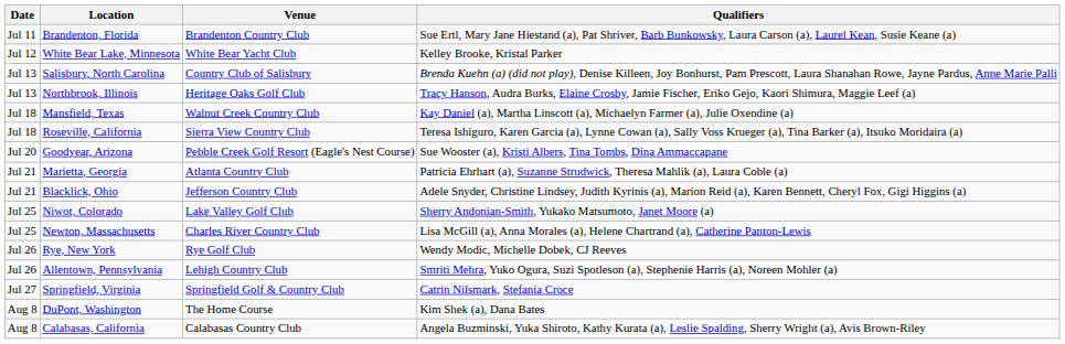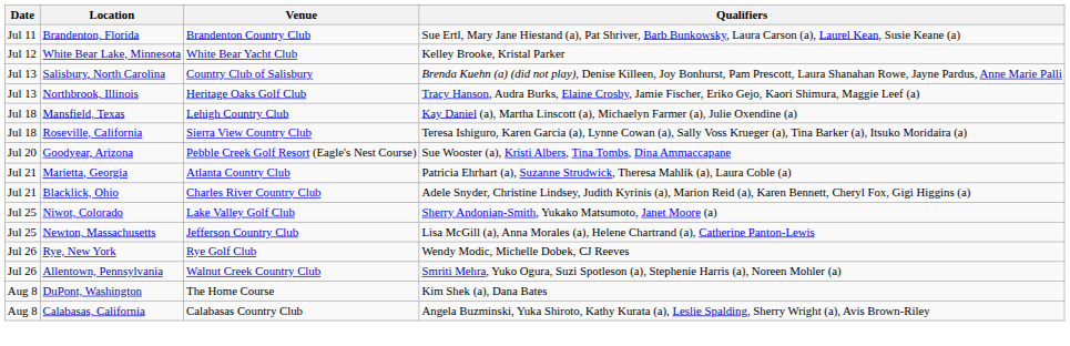Mansfield, Texas | Venue: Walnut Creek Country Club -> Lehigh Country Club
Blacklick, Ohio | Venue: Jefferson Country Club -> Charles River Country Club
Newton, Massachusetts | Venue: Charles River Country Club -> Jefferson Country Club
Allentown, Pennsylvania | Venue: Lehigh Country Club -> Walnut Creek Country Club
- row: Jul 27 | Springfield, Virginia | Springfield Golf & Country Club | Catrin Nilsmark, Stefania Croce
